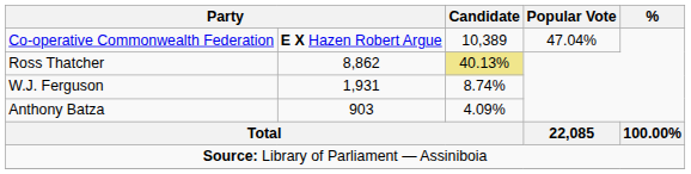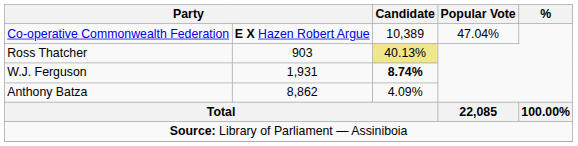Ross Thatcher | column 2: 8,862 -> 903
W.J. Ferguson | Candidate: normal -> bold
Anthony Batza | column 2: 903 -> 8,862
